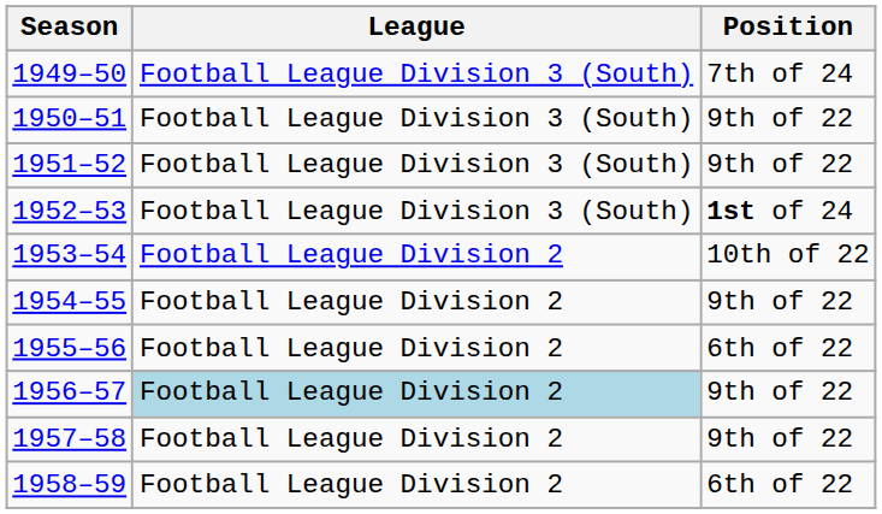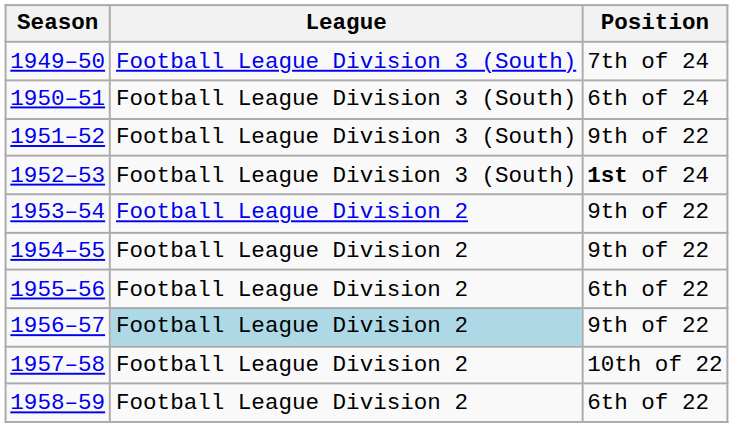1950–51 | Position: 9th of 22 -> 6th of 24
1953–54 | Position: 10th of 22 -> 9th of 22
1957–58 | Position: 9th of 22 -> 10th of 22
